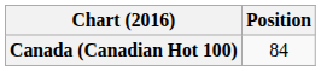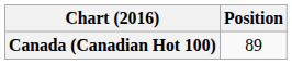Canada (Canadian Hot 100) | Position: 84 -> 89
